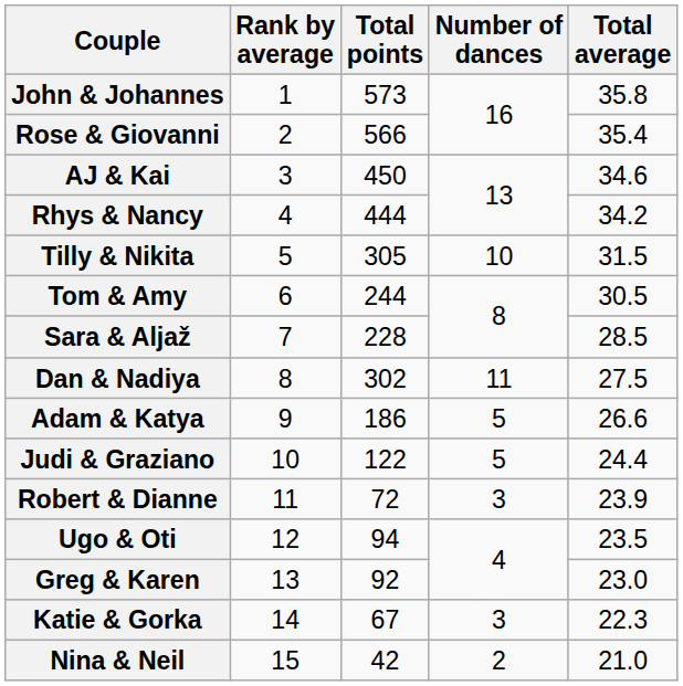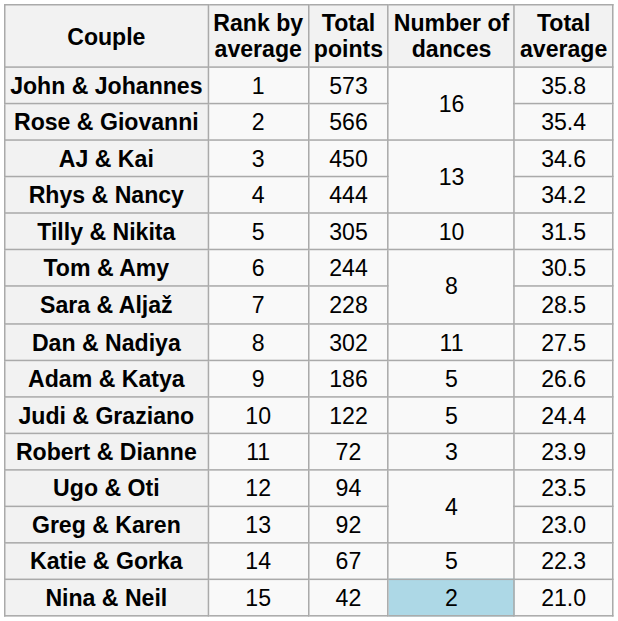Katie & Gorka | Number of dances: 3 -> 5
Nina & Neil | Number of dances: no background -> lightblue background
